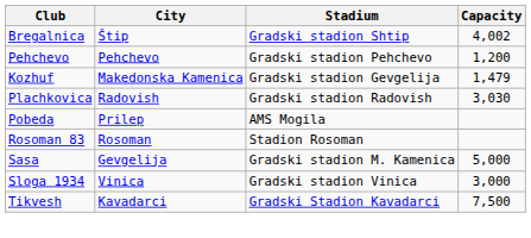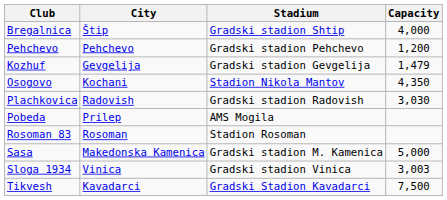Bregalnica | Capacity: 4,002 -> 4,000
Kozhuf | City: Makedonska Kamenica -> Gevgelija
+ row: Osogovo | Kochani | Stadion Nikola Mantov | 4,350
Sasa | City: Gevgelija -> Makedonska Kamenica
Sloga 1934 | Capacity: 3,000 -> 3,003
